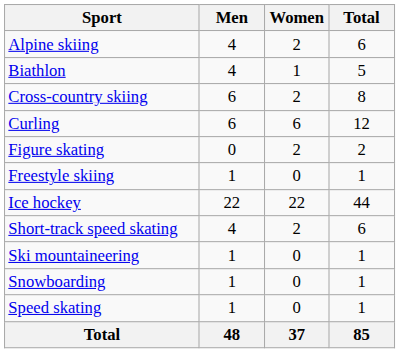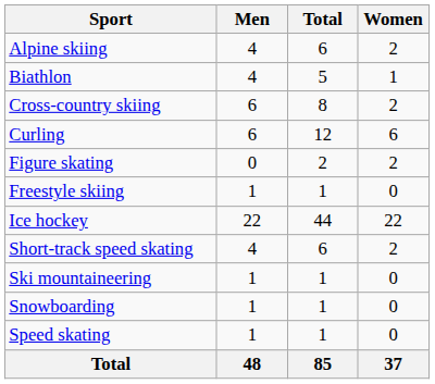columns swapped: Women <-> Total
